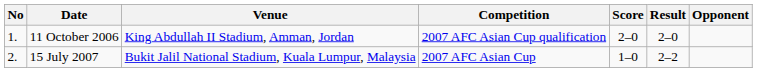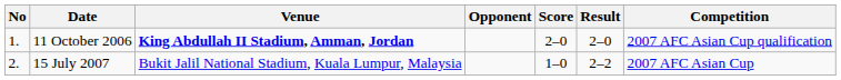columns swapped: Opponent <-> Competition
11 October 2006 | Venue: normal -> bold
